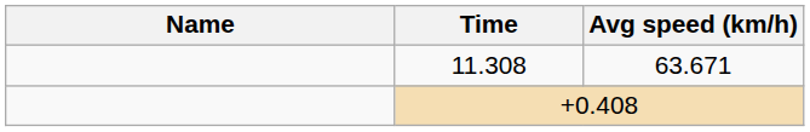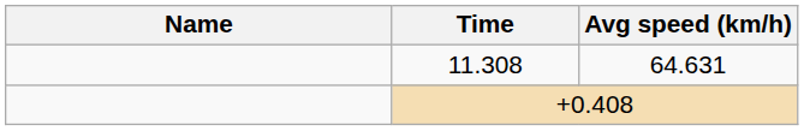11.308 | Avg speed (km/h): 63.671 -> 64.631
